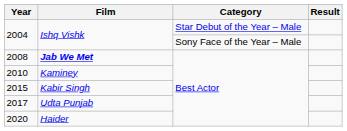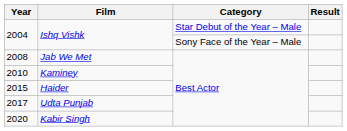2008 | Film: bold -> normal
2015 | Film: Kabir Singh -> Haider
2020 | Film: Haider -> Kabir Singh
